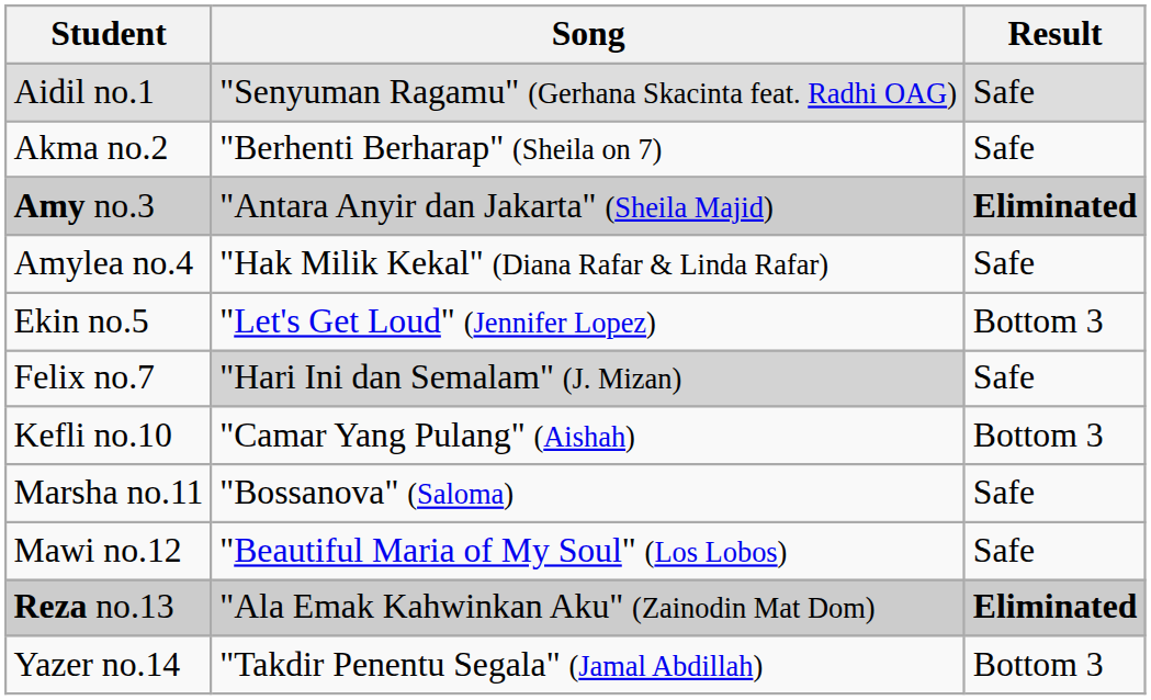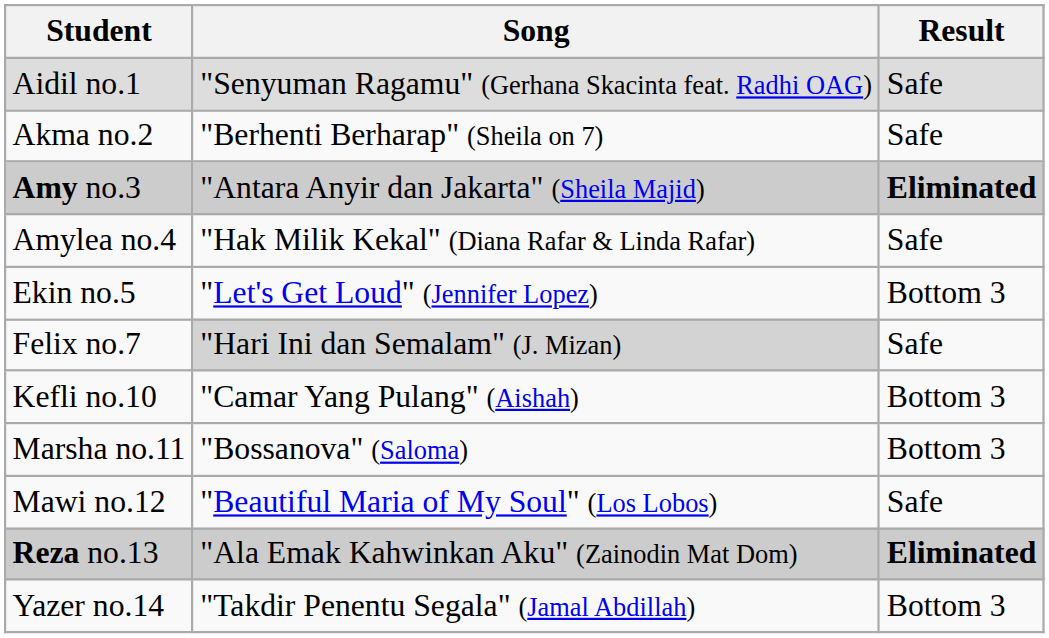Marsha no.11 | Result: Safe -> Bottom 3
